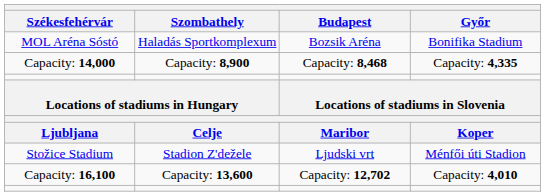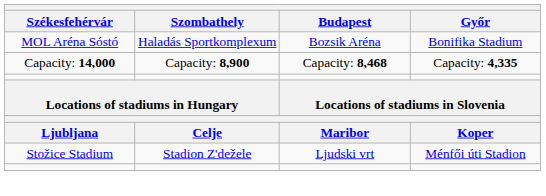- row: Capacity: 16,100 | Capacity: 13,600 | Capacity: 12,702 | Capacity: 4,010
